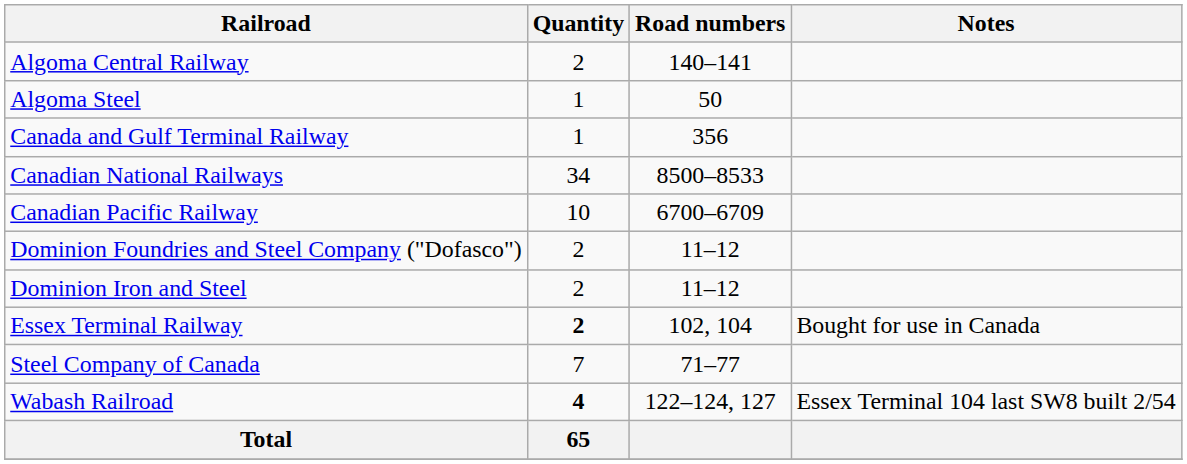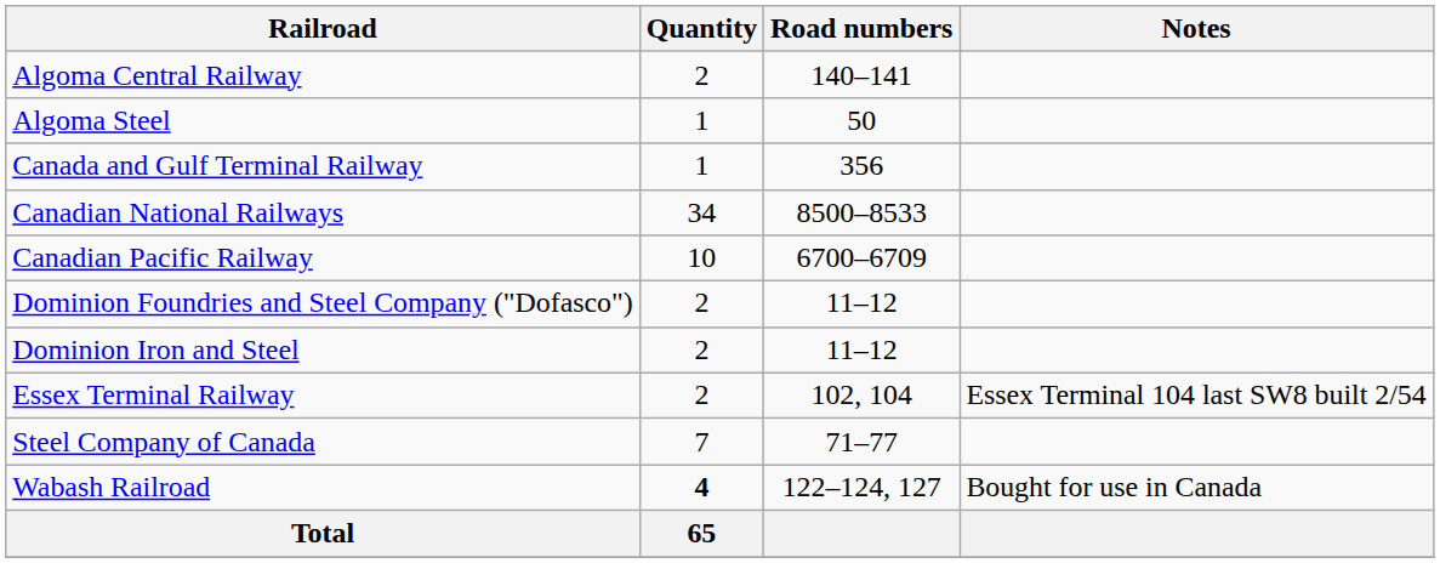Essex Terminal Railway | Quantity: bold -> normal
Essex Terminal Railway | Notes: Bought for use in Canada -> Essex Terminal 104 last SW8 built 2/54
Wabash Railroad | Notes: Essex Terminal 104 last SW8 built 2/54 -> Bought for use in Canada
